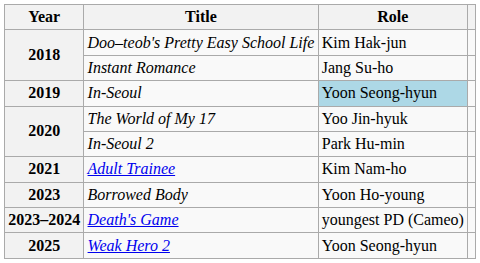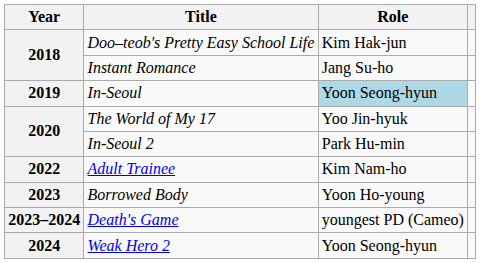Adult Trainee | Year: 2021 -> 2022
Weak Hero 2 | Year: 2025 -> 2024
